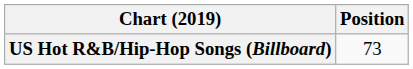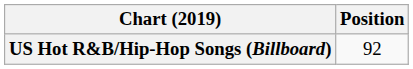US Hot R&B/Hip-Hop Songs (Billboard) | Position: 73 -> 92
